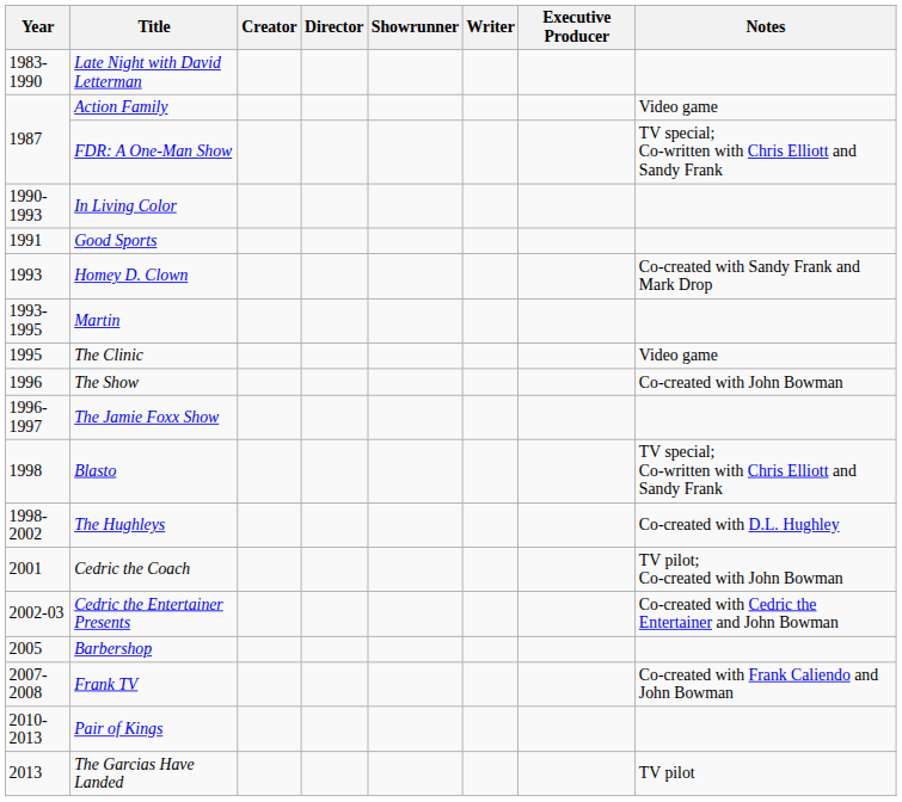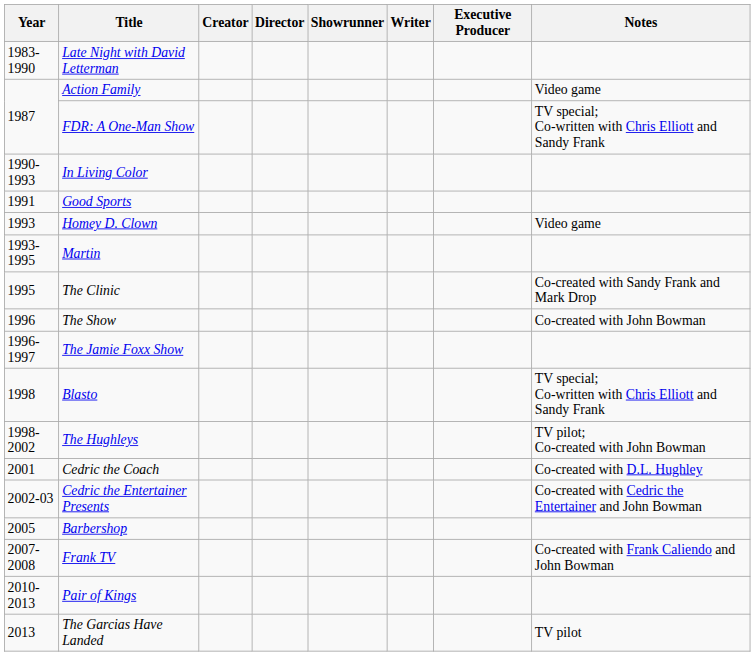Homey D. Clown | Notes: Co-created with Sandy Frank and Mark Drop -> Video game
The Clinic | Notes: Video game -> Co-created with Sandy Frank and Mark Drop
The Hughleys | Notes: Co-created with D.L. Hughley -> TV pilot; Co-created with John Bowman
Cedric the Coach | Notes: TV pilot; Co-created with John Bowman -> Co-created with D.L. Hughley
